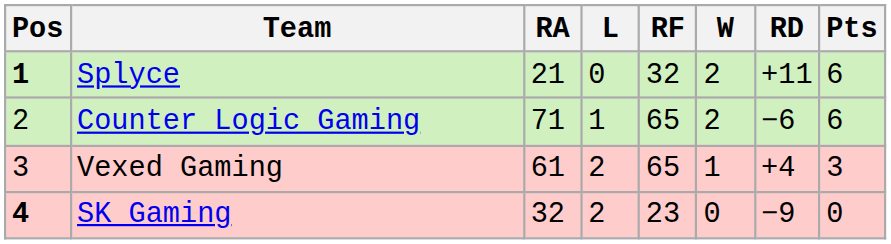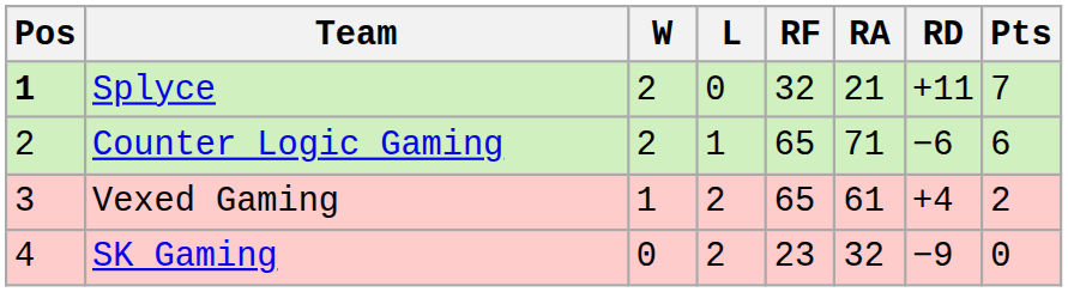columns swapped: W <-> RA
Splyce | Pts: 6 -> 7
Vexed Gaming | Pts: 3 -> 2
SK Gaming | Pos: bold -> normal
